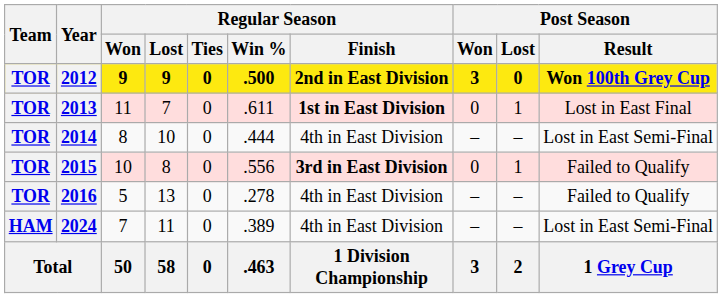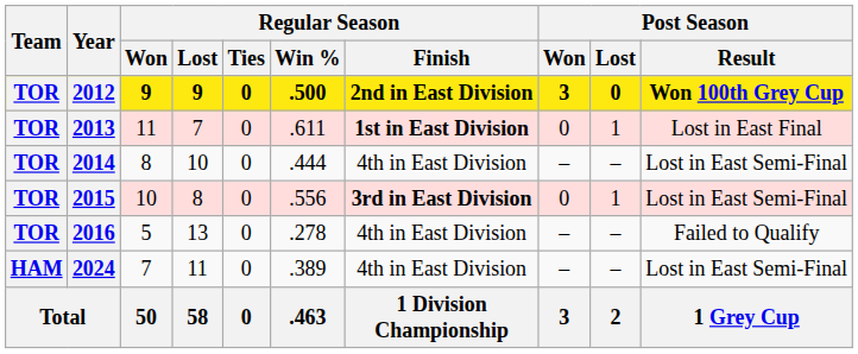2015 | Post Season / Result: Failed to Qualify -> Lost in East Semi-Final
